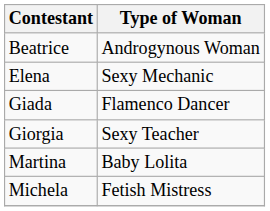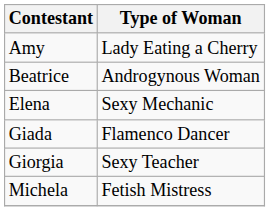+ row: Amy | Lady Eating a Cherry
- row: Martina | Baby Lolita
